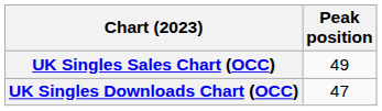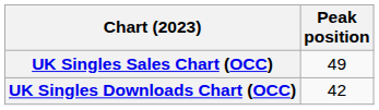UK Singles Downloads Chart (OCC) | Peak position: 47 -> 42
